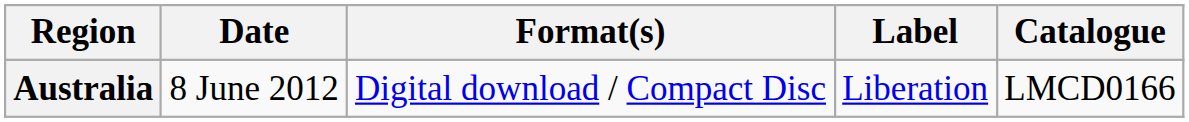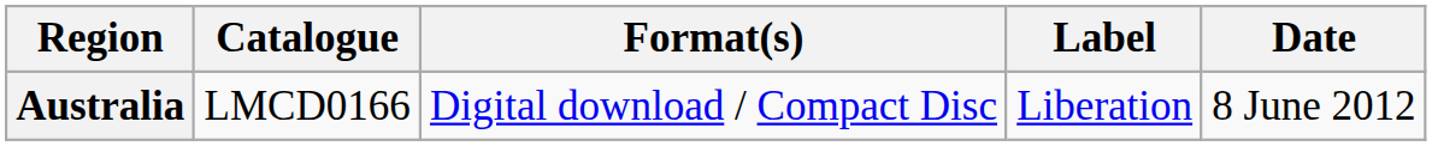columns swapped: Date <-> Catalogue
